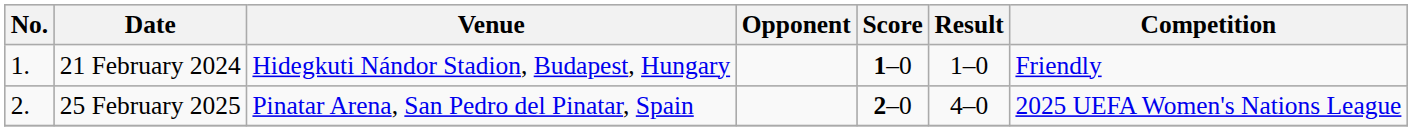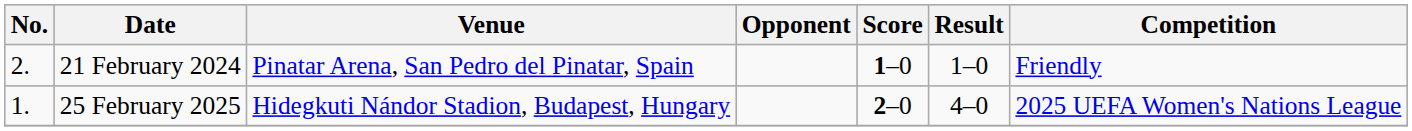21 February 2024 | No.: 1. -> 2.
21 February 2024 | Venue: Hidegkuti Nándor Stadion, Budapest, Hungary -> Pinatar Arena, San Pedro del Pinatar, Spain
25 February 2025 | No.: 2. -> 1.
25 February 2025 | Venue: Pinatar Arena, San Pedro del Pinatar, Spain -> Hidegkuti Nándor Stadion, Budapest, Hungary
